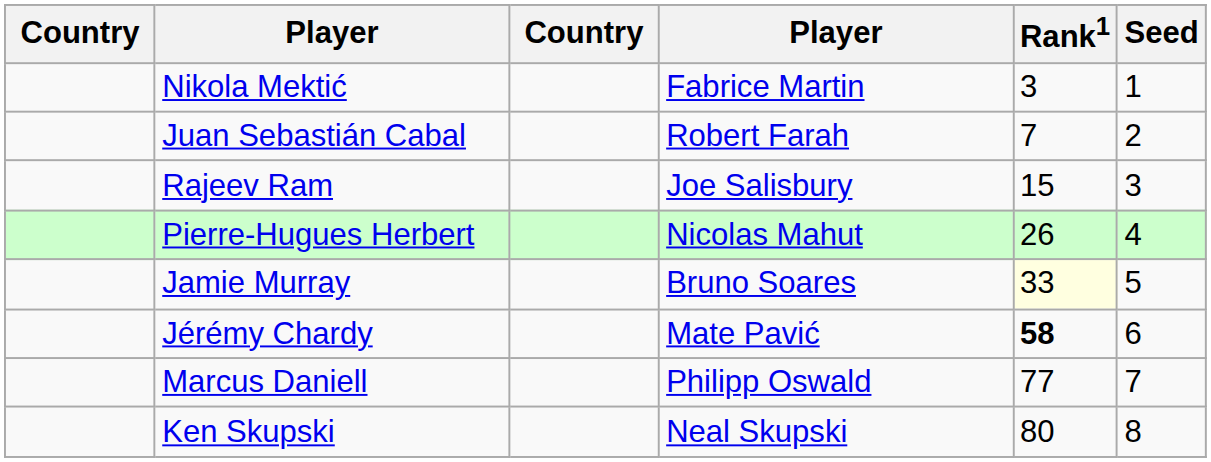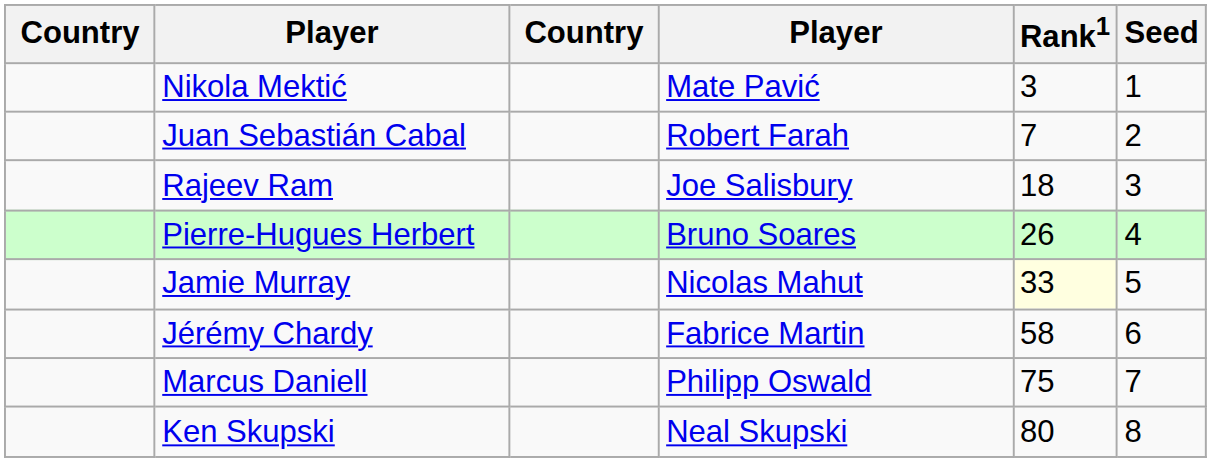Nikola Mektić | column 4: Fabrice Martin -> Mate Pavić
Rajeev Ram | Rank1: 15 -> 18
Pierre-Hugues Herbert | column 4: Nicolas Mahut -> Bruno Soares
Jamie Murray | column 4: Bruno Soares -> Nicolas Mahut
Jérémy Chardy | column 4: Mate Pavić -> Fabrice Martin
Jérémy Chardy | Rank1: bold -> normal
Marcus Daniell | Rank1: 77 -> 75
